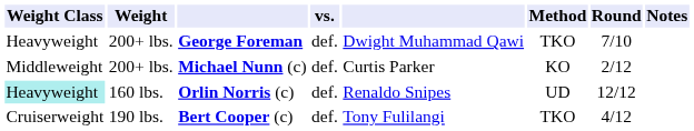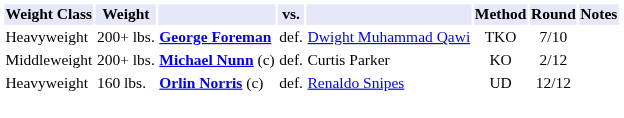Orlin Norris (c) | Weight Class: paleturquoise background -> no background
- row: Cruiserweight | 190 lbs. | Bert Cooper (c) | def. | Tony Fulilangi | TKO | 4/12
